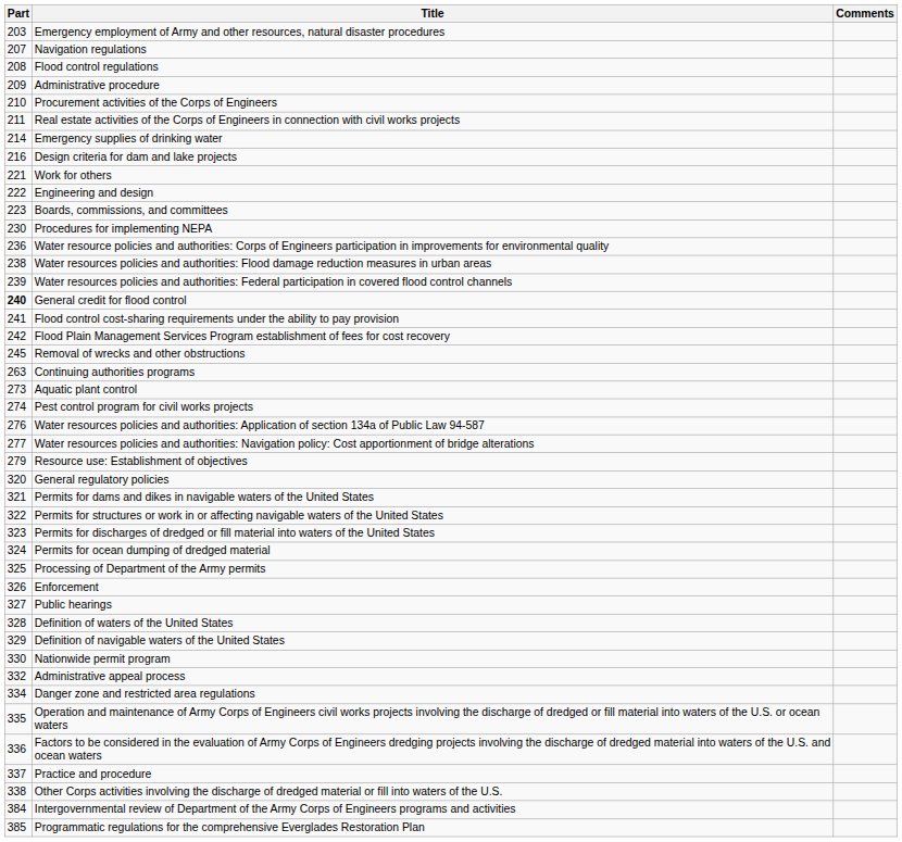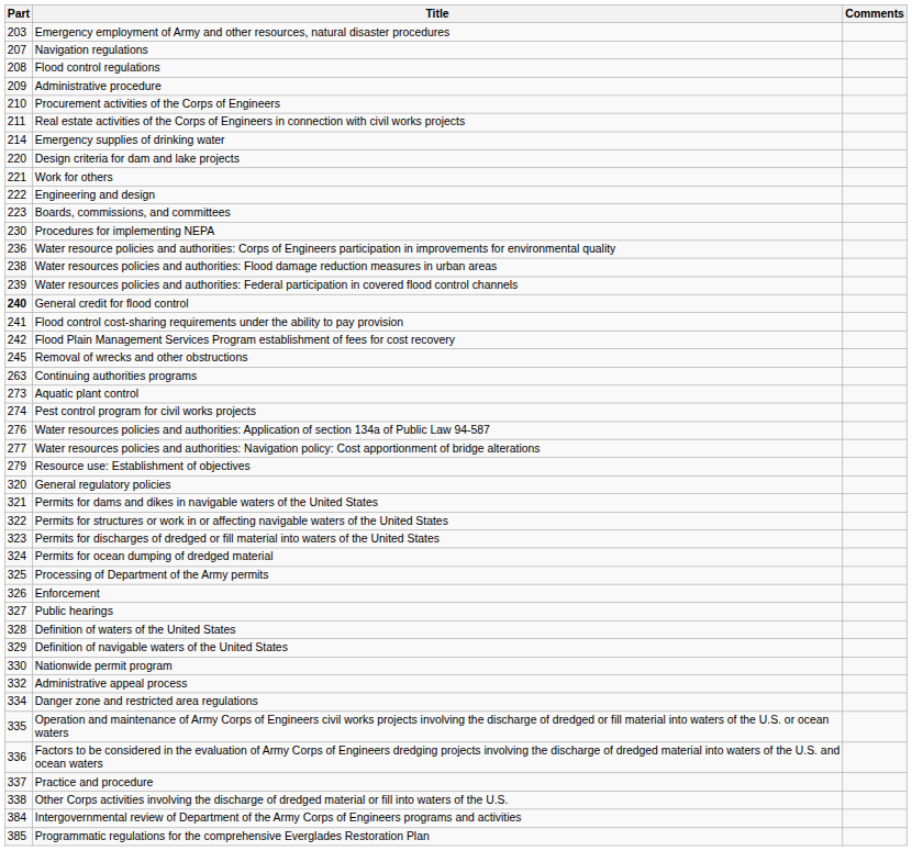Design criteria for dam and lake projects | Part: 216 -> 220
